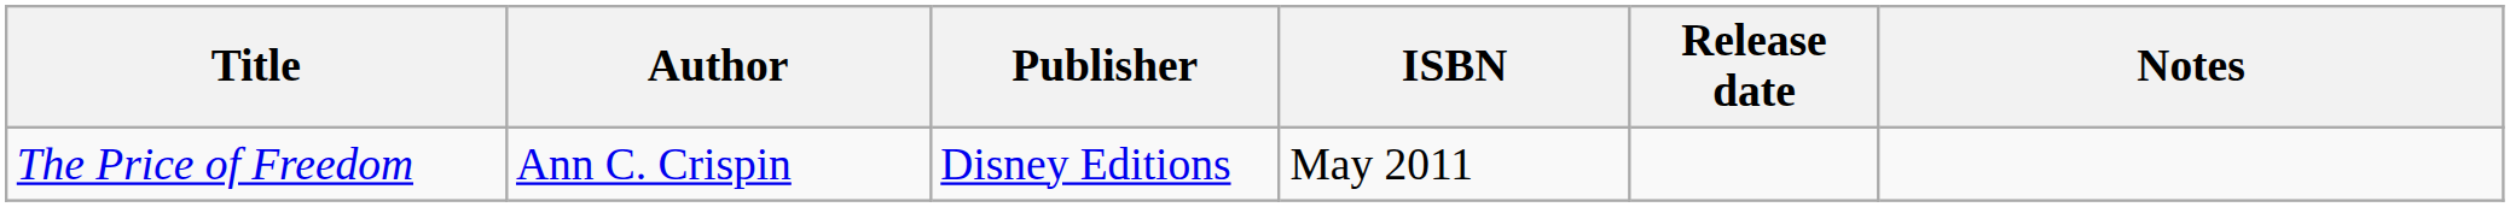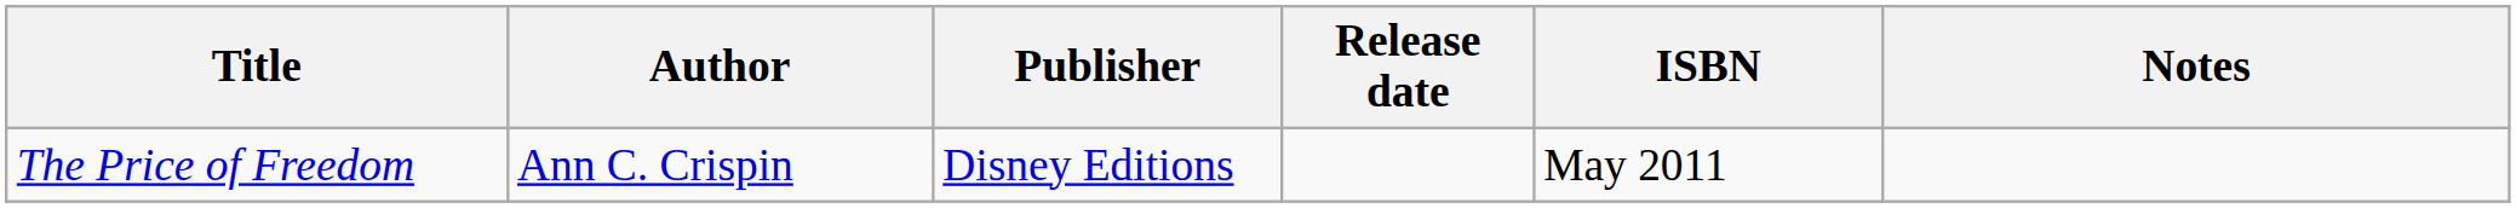columns swapped: ISBN <-> Release date
